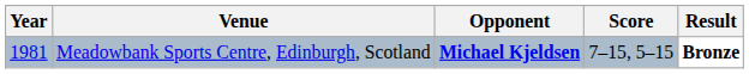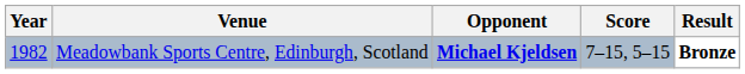Meadowbank Sports Centre, Edinburgh, Scotland | Year: 1981 -> 1982
